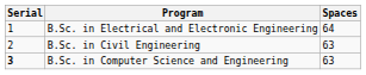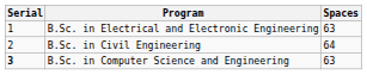B.Sc. in Electrical and Electronic Engineering | Spaces: 64 -> 63
B.Sc. in Civil Engineering | Spaces: 63 -> 64
